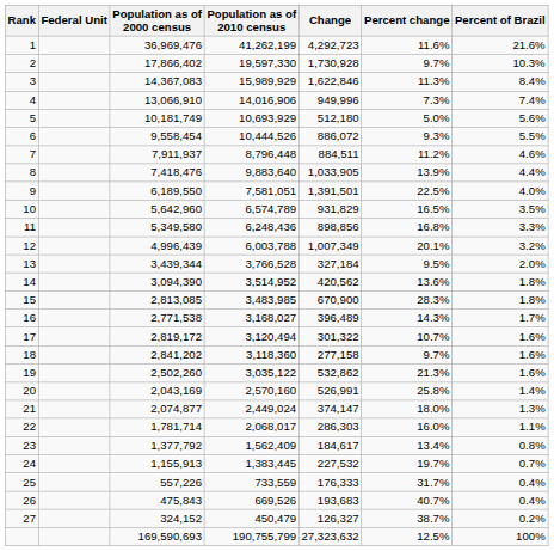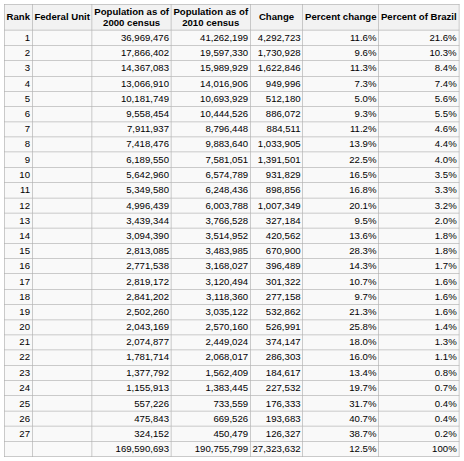2 | Percent change: 9.7% -> 9.6%
